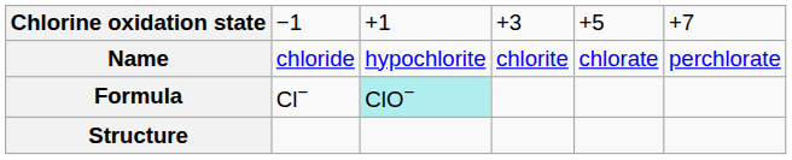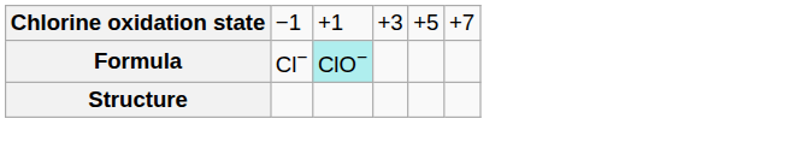- row: Name | chloride | hypochlorite | chlorite | chlorate | perchlorate
